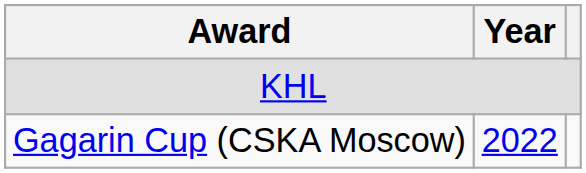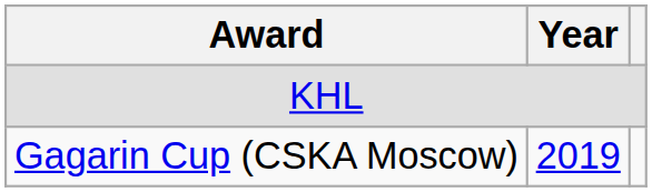Gagarin Cup (CSKA Moscow) | Year: 2022 -> 2019
